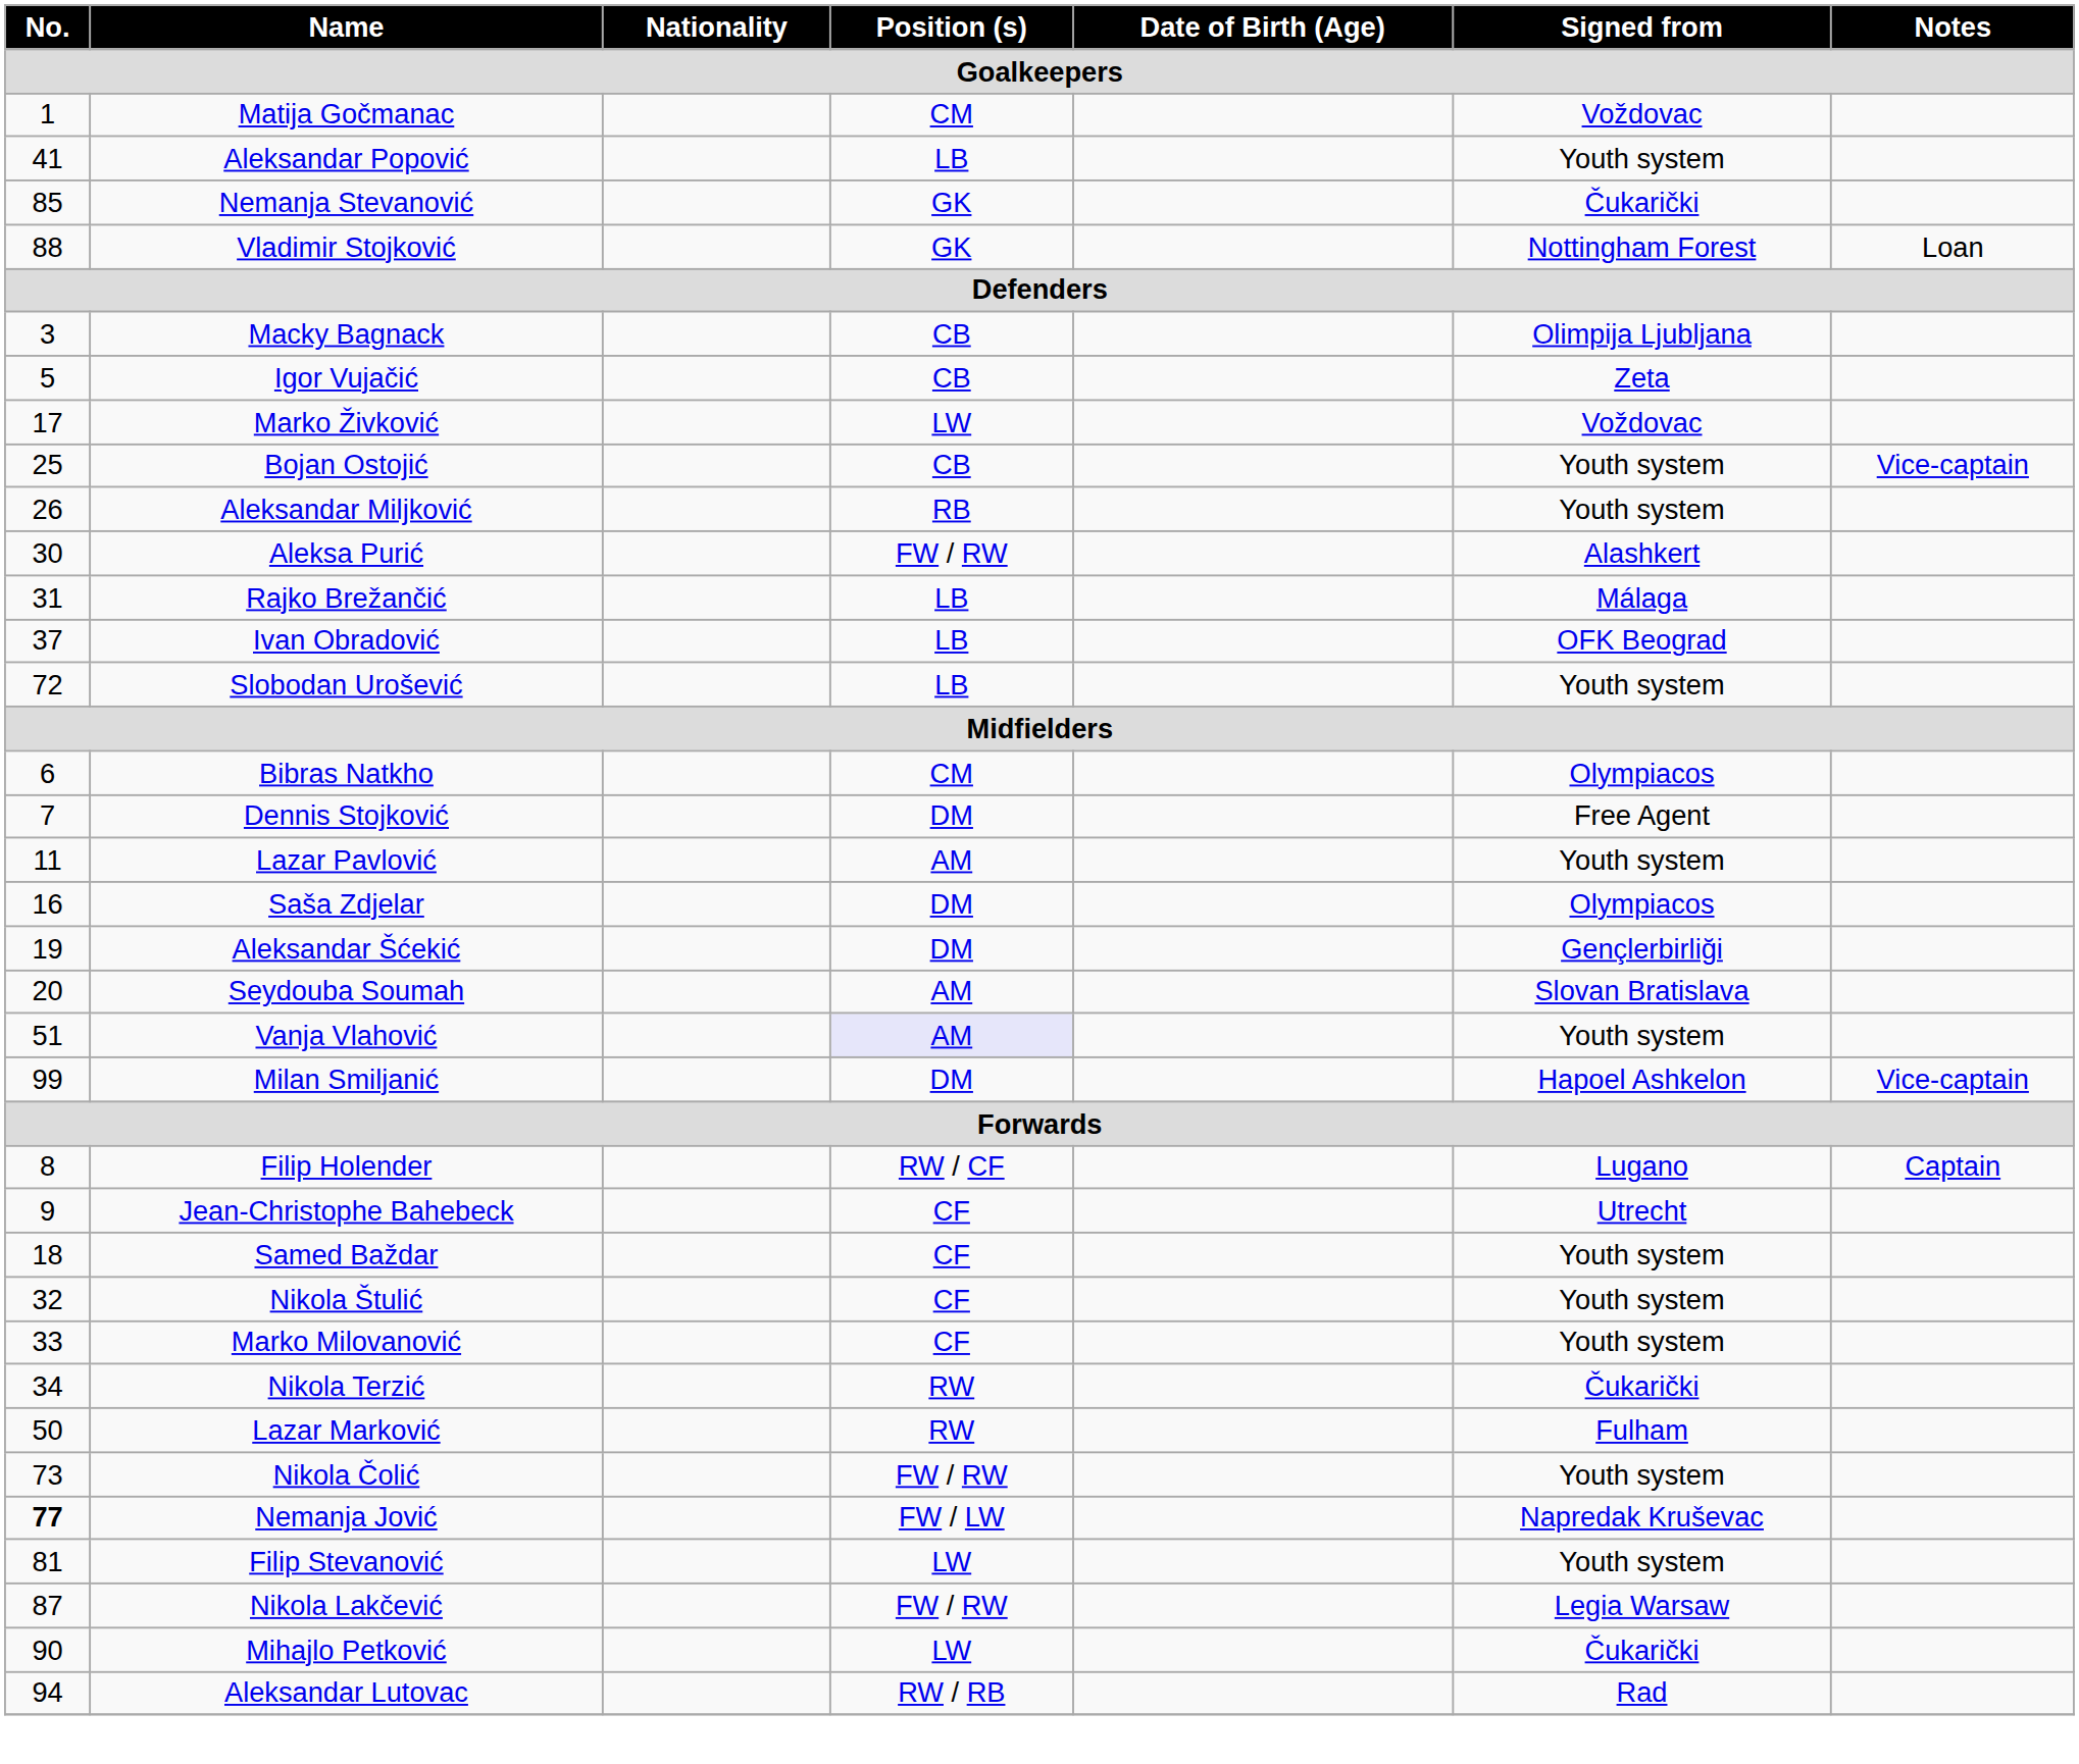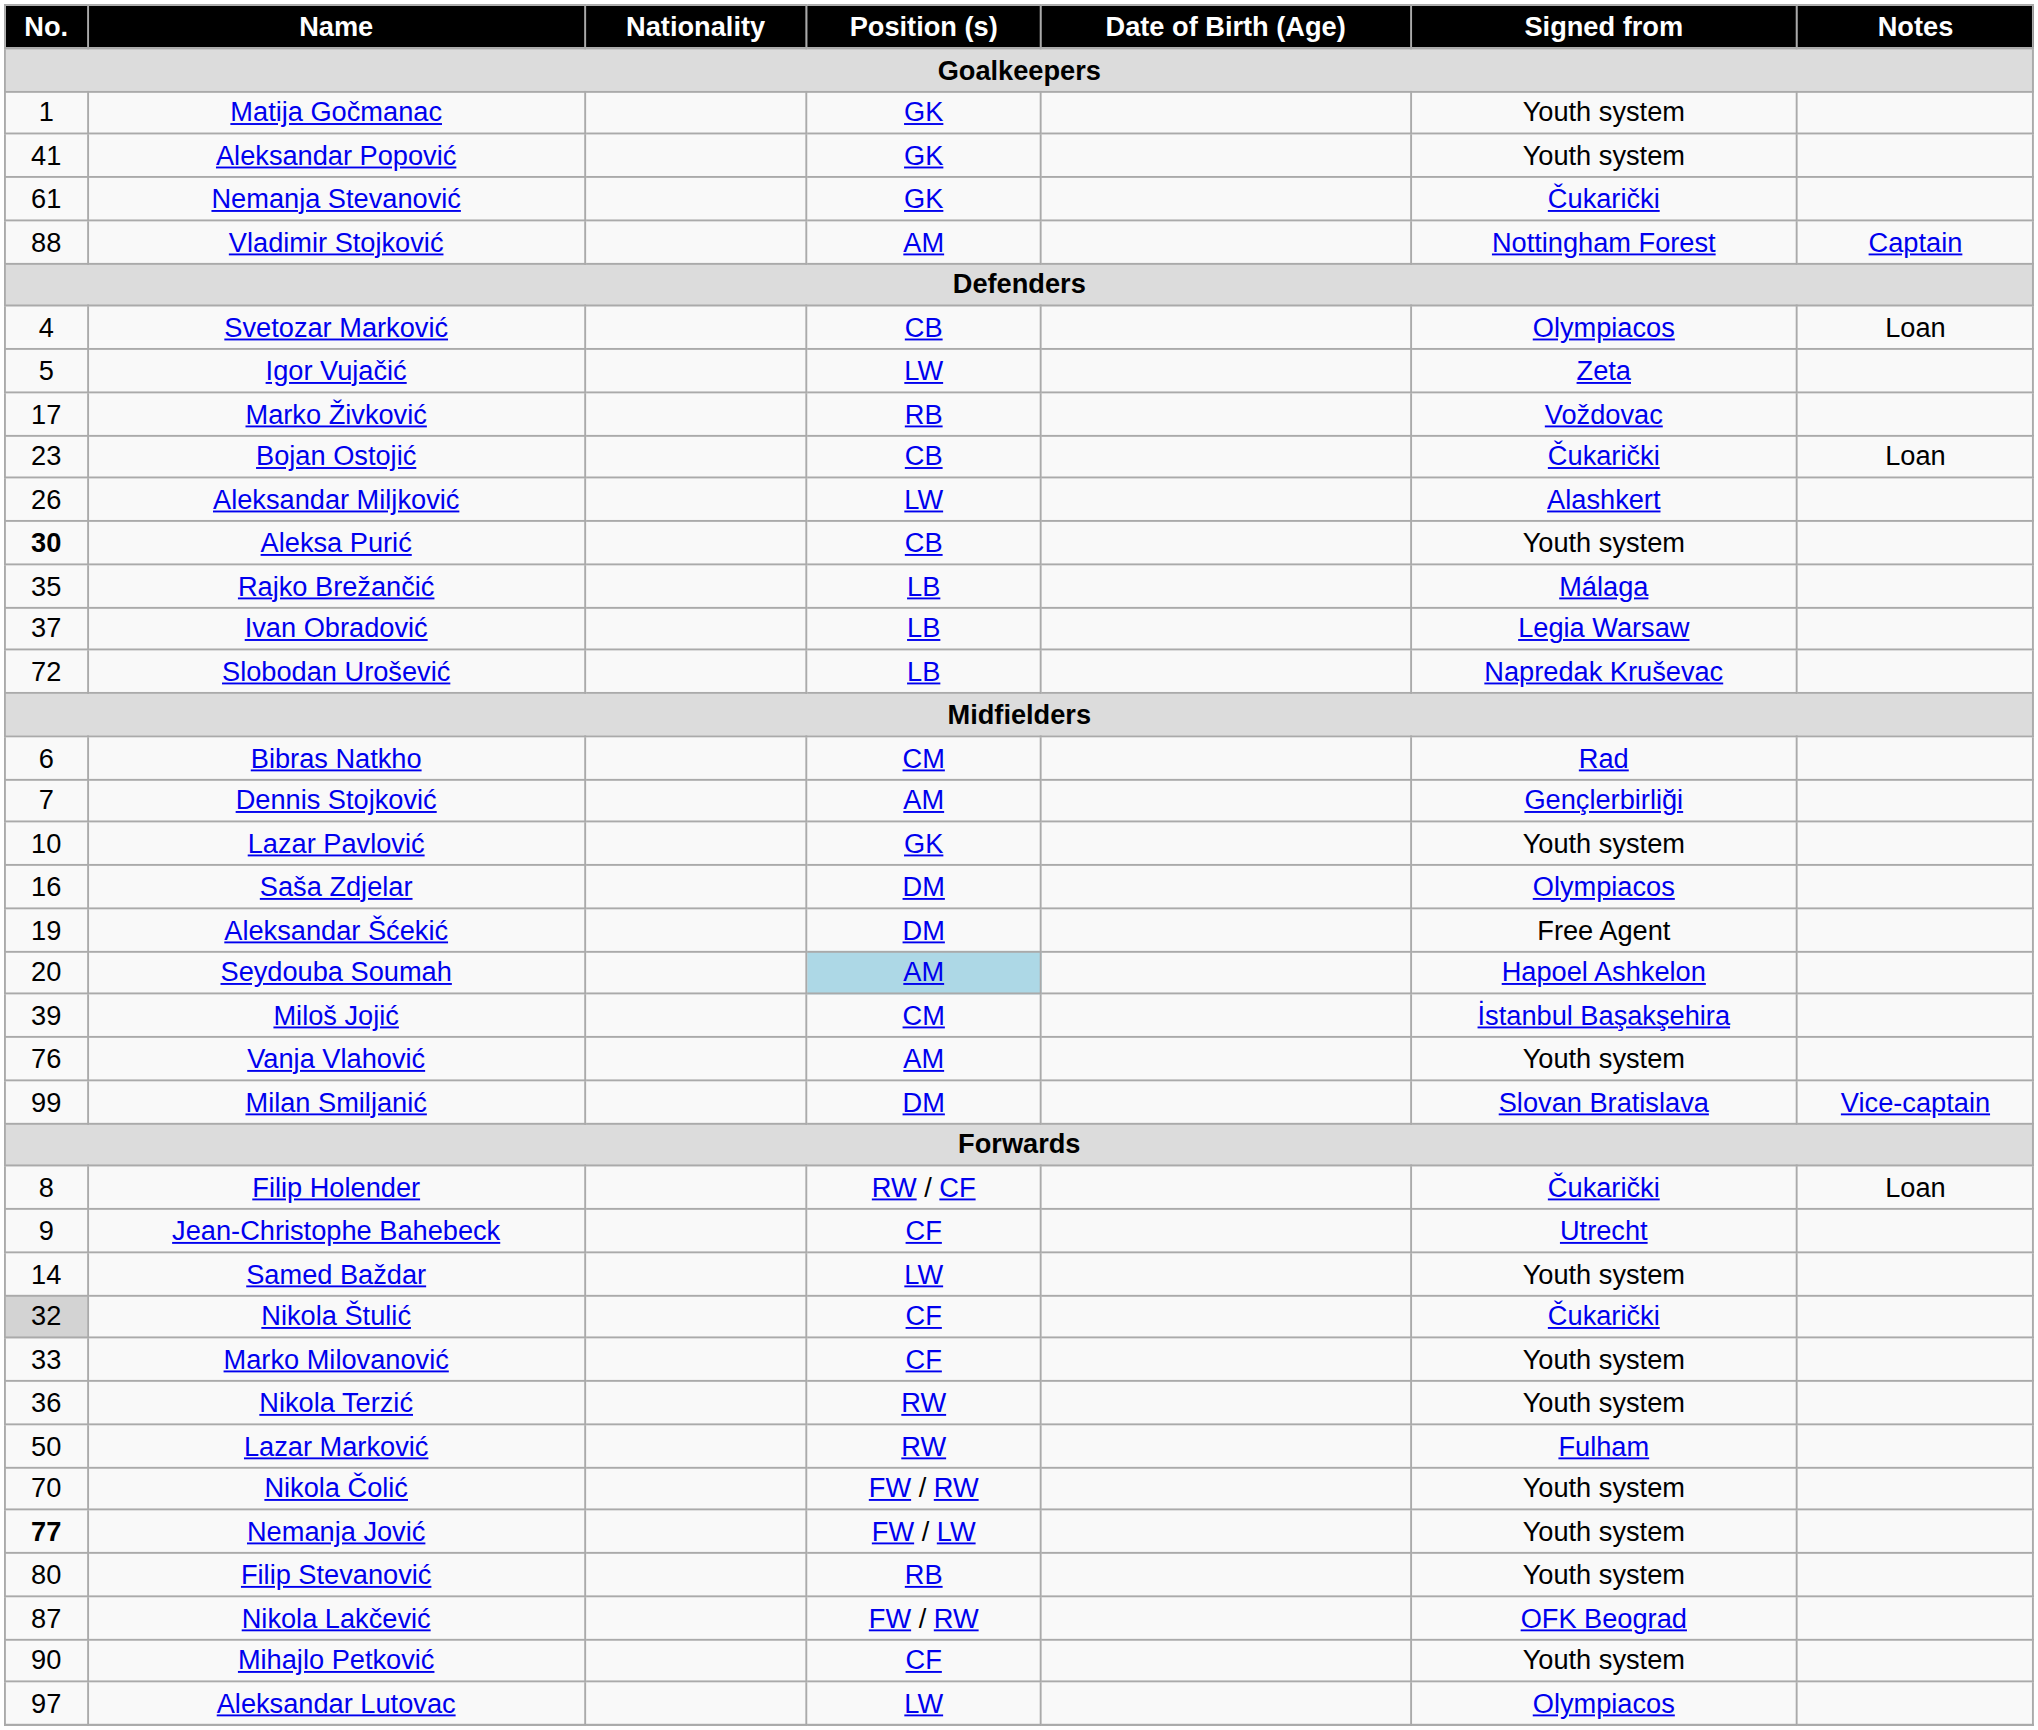Matija Gočmanac | Position (s): CM -> GK
Matija Gočmanac | Signed from: Voždovac -> Youth system
Aleksandar Popović | Position (s): LB -> GK
Nemanja Stevanović | No.: 85 -> 61
Vladimir Stojković | Position (s): GK -> AM
Vladimir Stojković | Notes: Loan -> Captain
- row: 3 | Macky Bagnack | CB | Olimpija Ljubljana
+ row: 4 | Svetozar Marković | CB | Olympiacos | Loan
Igor Vujačić | Position (s): CB -> LW
Marko Živković | Position (s): LW -> RB
Bojan Ostojić | No.: 25 -> 23
Bojan Ostojić | Signed from: Youth system -> Čukarički
Bojan Ostojić | Notes: Vice-captain -> Loan
Aleksandar Miljković | Position (s): RB -> LW
Aleksandar Miljković | Signed from: Youth system -> Alashkert
Aleksa Purić | No.: normal -> bold
Aleksa Purić | Position (s): FW / RW -> CB
Aleksa Purić | Signed from: Alashkert -> Youth system
Rajko Brežančić | No.: 31 -> 35
Ivan Obradović | Signed from: OFK Beograd -> Legia Warsaw
Slobodan Urošević | Signed from: Youth system -> Napredak Kruševac
Bibras Natkho | Signed from: Olympiacos -> Rad
Dennis Stojković | Position (s): DM -> AM
Dennis Stojković | Signed from: Free Agent -> Gençlerbirliği
Lazar Pavlović | No.: 11 -> 10
Lazar Pavlović | Position (s): AM -> GK
Aleksandar Šćekić | Signed from: Gençlerbirliği -> Free Agent
Seydouba Soumah | Position (s): no background -> lightblue background
Seydouba Soumah | Signed from: Slovan Bratislava -> Hapoel Ashkelon
+ row: 39 | Miloš Jojić | CM | İstanbul Başakşehira
Vanja Vlahović | No.: 51 -> 76
Vanja Vlahović | Position (s): lavender background -> no background
Milan Smiljanić | Signed from: Hapoel Ashkelon -> Slovan Bratislava
Filip Holender | Signed from: Lugano -> Čukarički
Filip Holender | Notes: Captain -> Loan
Samed Baždar | No.: 18 -> 14
Samed Baždar | Position (s): CF -> LW
Nikola Štulić | No.: no background -> lightgrey background
Nikola Štulić | Signed from: Youth system -> Čukarički
Nikola Terzić | No.: 34 -> 36
Nikola Terzić | Signed from: Čukarički -> Youth system
Nikola Čolić | No.: 73 -> 70
Nemanja Jović | Signed from: Napredak Kruševac -> Youth system
Filip Stevanović | No.: 81 -> 80
Filip Stevanović | Position (s): LW -> RB
Nikola Lakčević | Signed from: Legia Warsaw -> OFK Beograd
Mihajlo Petković | Position (s): LW -> CF
Mihajlo Petković | Signed from: Čukarički -> Youth system
Aleksandar Lutovac | No.: 94 -> 97
Aleksandar Lutovac | Position (s): RW / RB -> LW
Aleksandar Lutovac | Signed from: Rad -> Olympiacos
